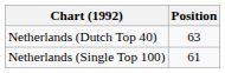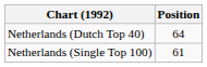Netherlands (Dutch Top 40) | Position: 63 -> 64
